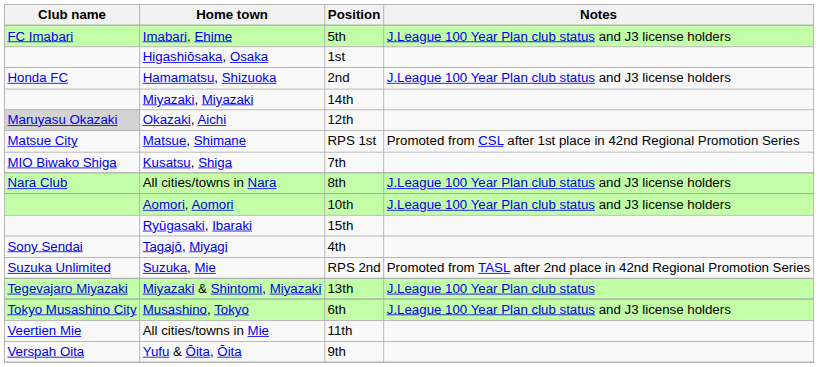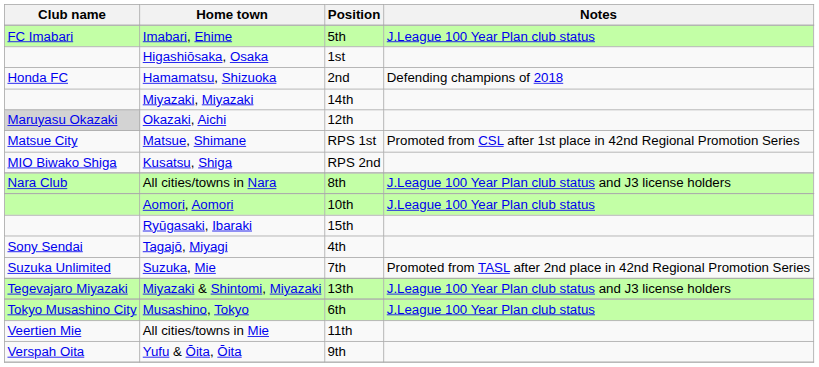Imabari, Ehime | Notes: J.League 100 Year Plan club status and J3 license holders -> J.League 100 Year Plan club status
Hamamatsu, Shizuoka | Notes: J.League 100 Year Plan club status and J3 license holders -> Defending champions of 2018
Kusatsu, Shiga | Position: 7th -> RPS 2nd
Aomori, Aomori | Notes: J.League 100 Year Plan club status and J3 license holders -> J.League 100 Year Plan club status
Suzuka, Mie | Position: RPS 2nd -> 7th
Miyazaki & Shintomi, Miyazaki | Notes: J.League 100 Year Plan club status -> J.League 100 Year Plan club status and J3 license holders
Musashino, Tokyo | Notes: J.League 100 Year Plan club status and J3 license holders -> J.League 100 Year Plan club status
